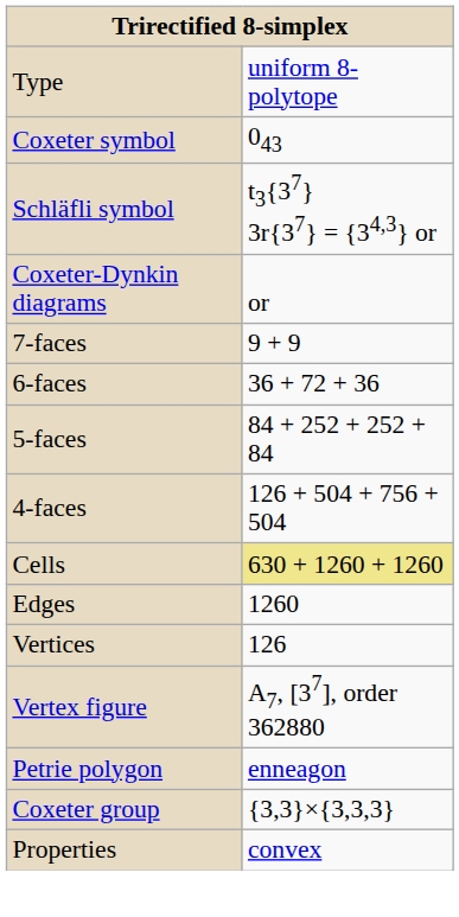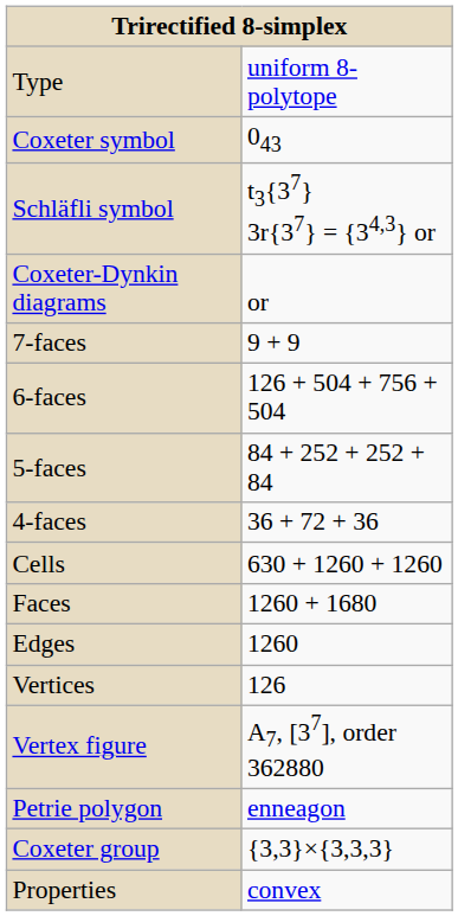6-faces | column 2: 36 + 72 + 36 -> 126 + 504 + 756 + 504
4-faces | column 2: 126 + 504 + 756 + 504 -> 36 + 72 + 36
Cells | column 2: khaki background -> no background
+ row: Faces | 1260 + 1680
